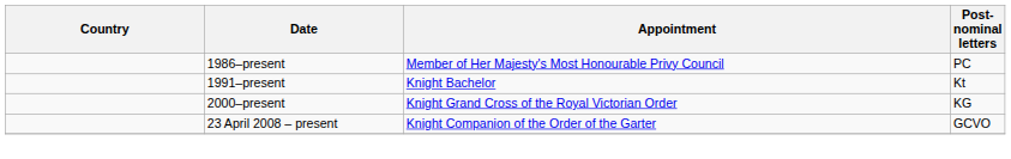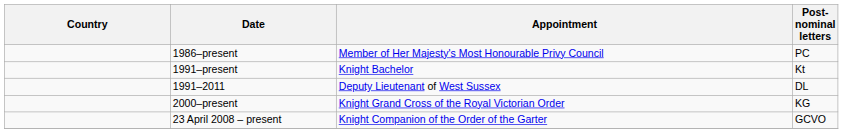+ row: 1991–2011 | Deputy Lieutenant of West Sussex | DL
